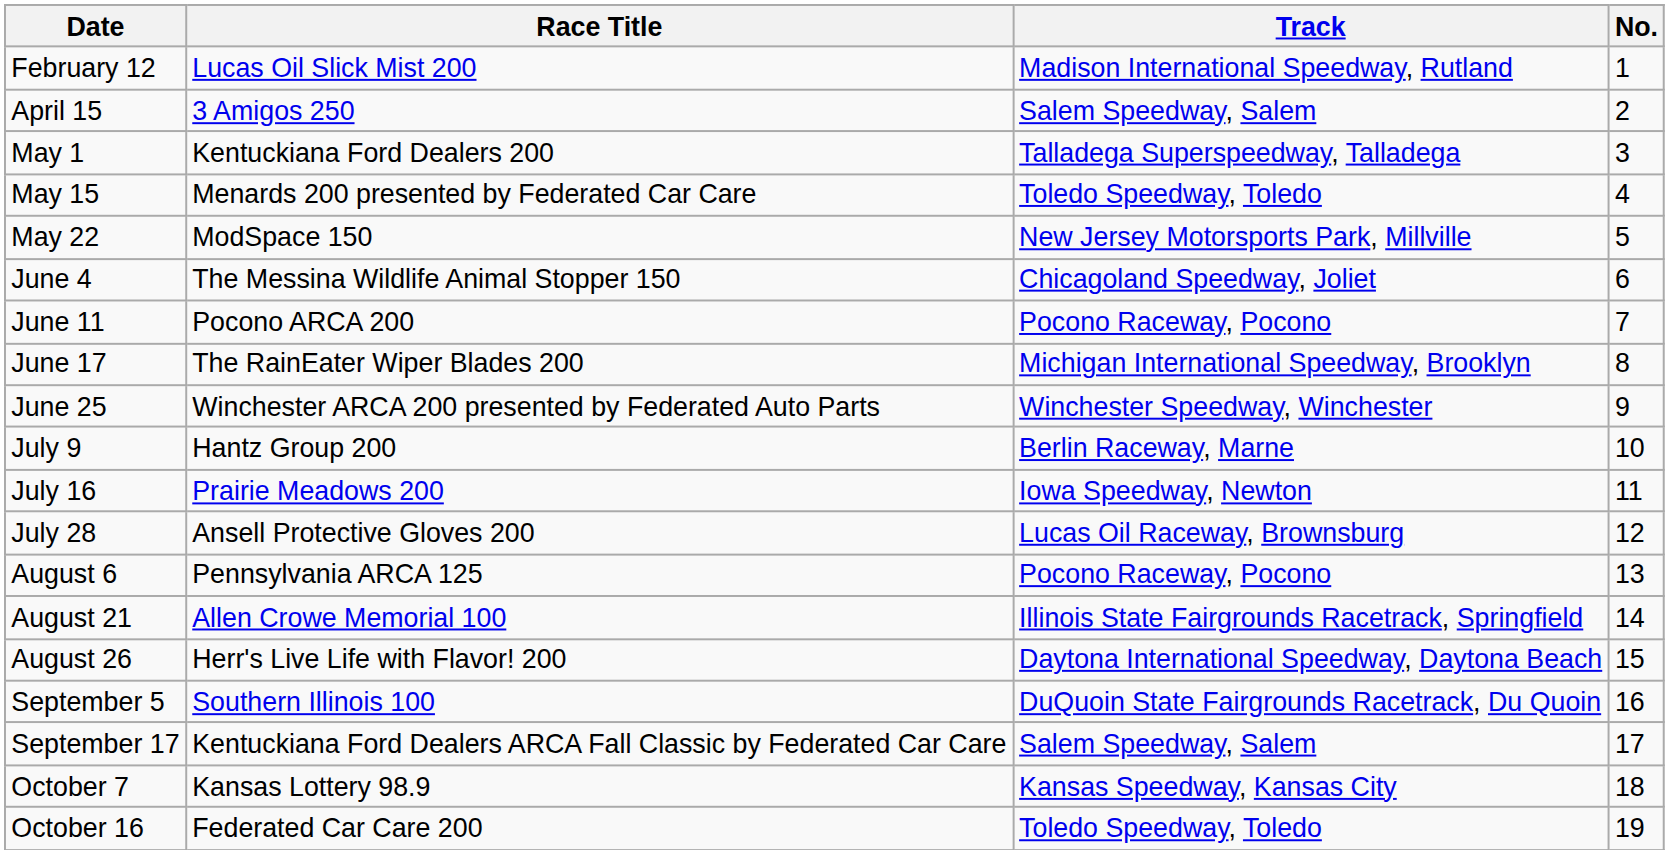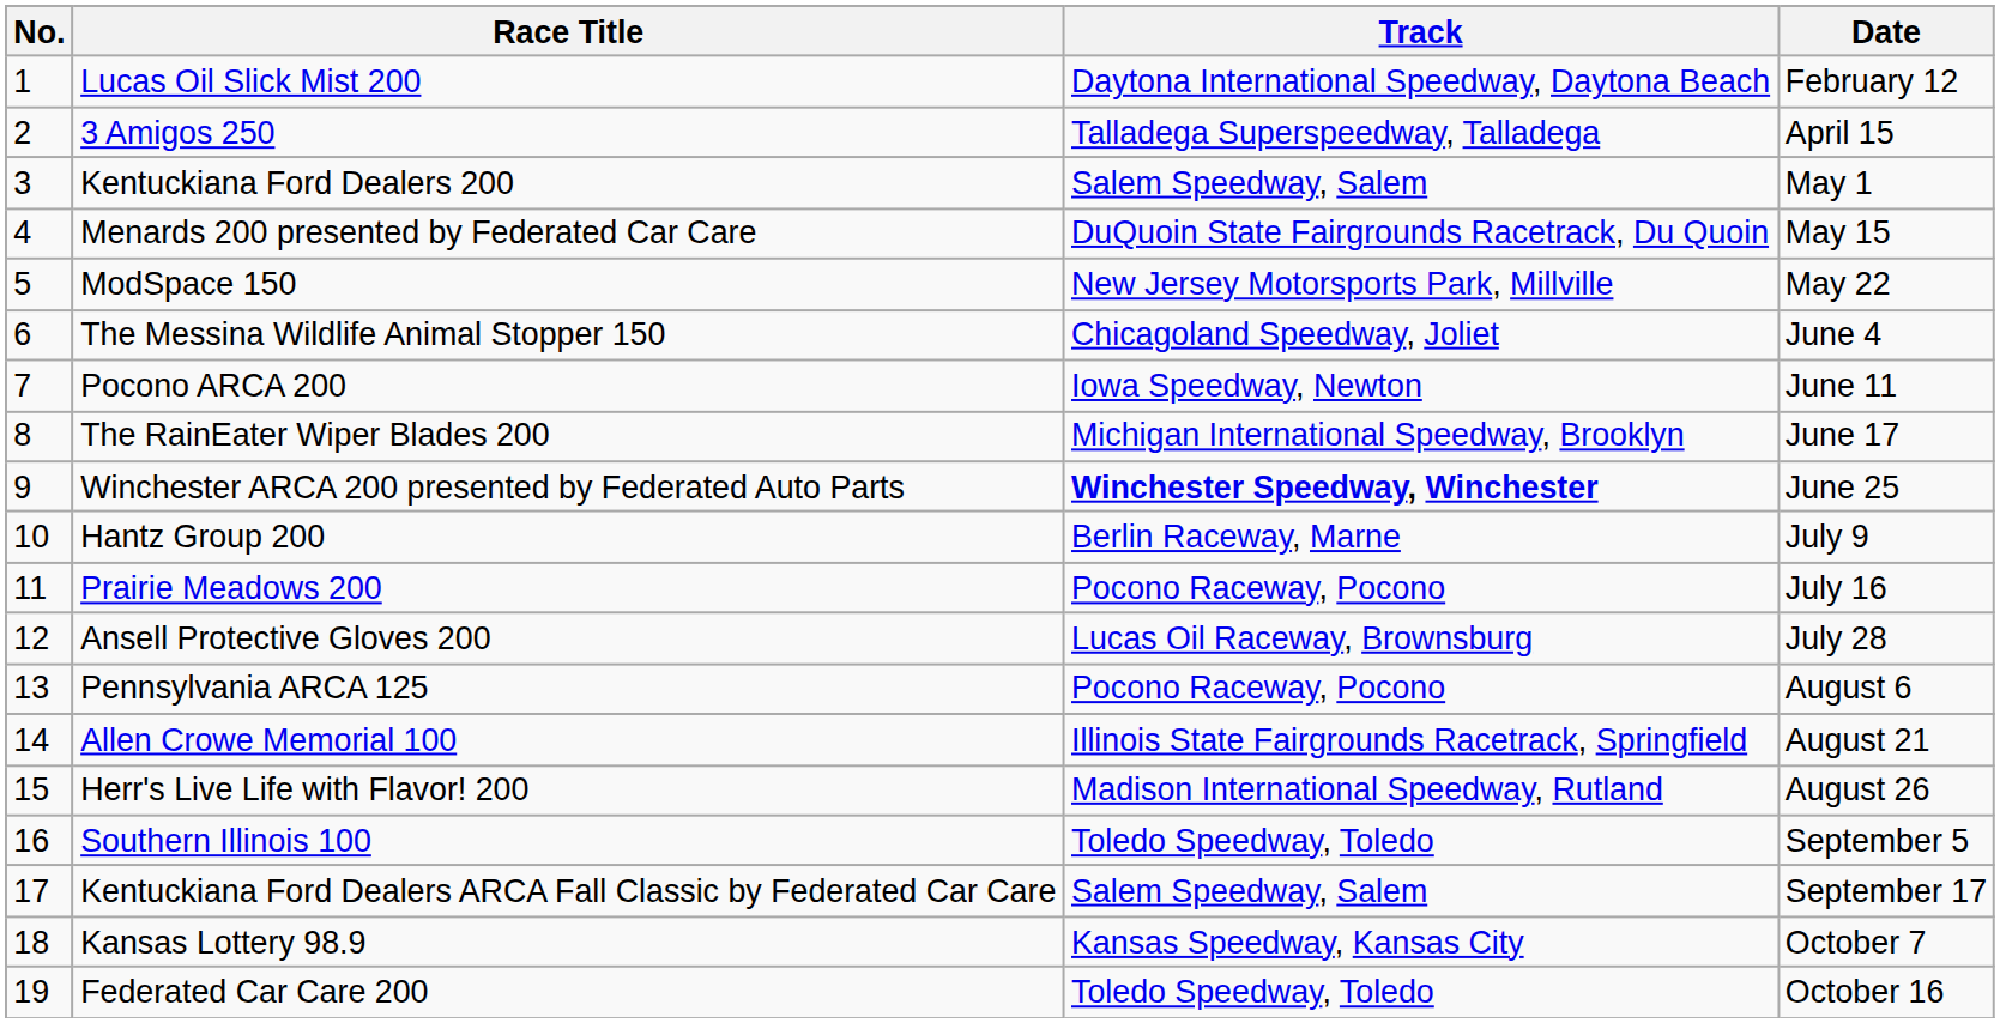columns swapped: No. <-> Date
Lucas Oil Slick Mist 200 | Track: Madison International Speedway, Rutland -> Daytona International Speedway, Daytona Beach
3 Amigos 250 | Track: Salem Speedway, Salem -> Talladega Superspeedway, Talladega
Kentuckiana Ford Dealers 200 | Track: Talladega Superspeedway, Talladega -> Salem Speedway, Salem
Menards 200 presented by Federated Car Care | Track: Toledo Speedway, Toledo -> DuQuoin State Fairgrounds Racetrack, Du Quoin
Pocono ARCA 200 | Track: Pocono Raceway, Pocono -> Iowa Speedway, Newton
Winchester ARCA 200 presented by Federated Auto Parts | Track: normal -> bold
Prairie Meadows 200 | Track: Iowa Speedway, Newton -> Pocono Raceway, Pocono
Herr's Live Life with Flavor! 200 | Track: Daytona International Speedway, Daytona Beach -> Madison International Speedway, Rutland
Southern Illinois 100 | Track: DuQuoin State Fairgrounds Racetrack, Du Quoin -> Toledo Speedway, Toledo
